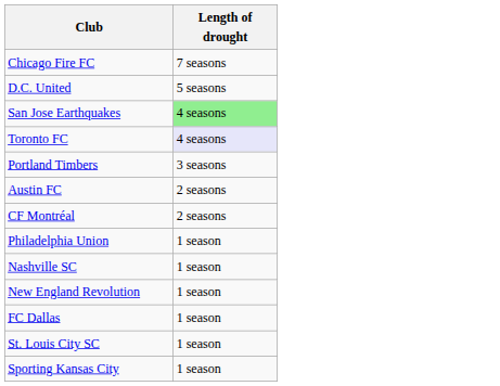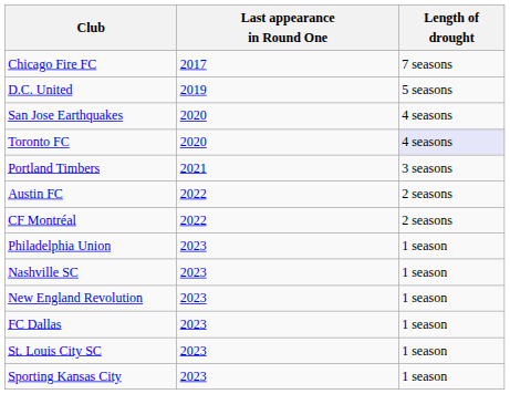+ column: Last appearance in Round One | 2017 | 2019 | 2020 | 2020 | 2021 | 2022 | 2022 | 2023 | 2023 | 2023 | 2023 | 2023 | 2023
San Jose Earthquakes | Length of drought: lightgreen background -> no background
